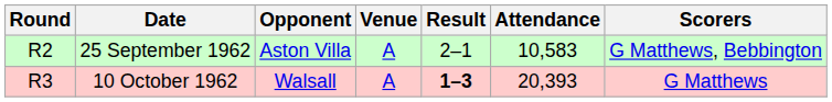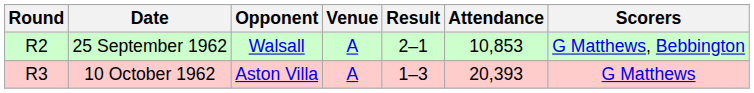25 September 1962 | Opponent: Aston Villa -> Walsall
25 September 1962 | Attendance: 10,583 -> 10,853
10 October 1962 | Opponent: Walsall -> Aston Villa
10 October 1962 | Result: bold -> normal
